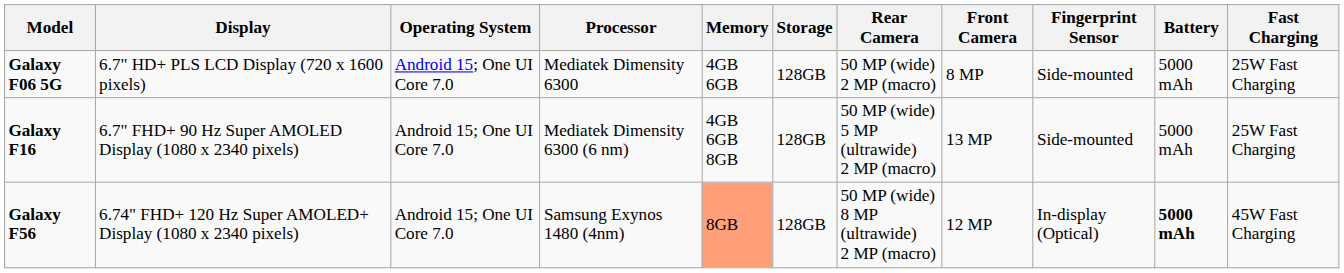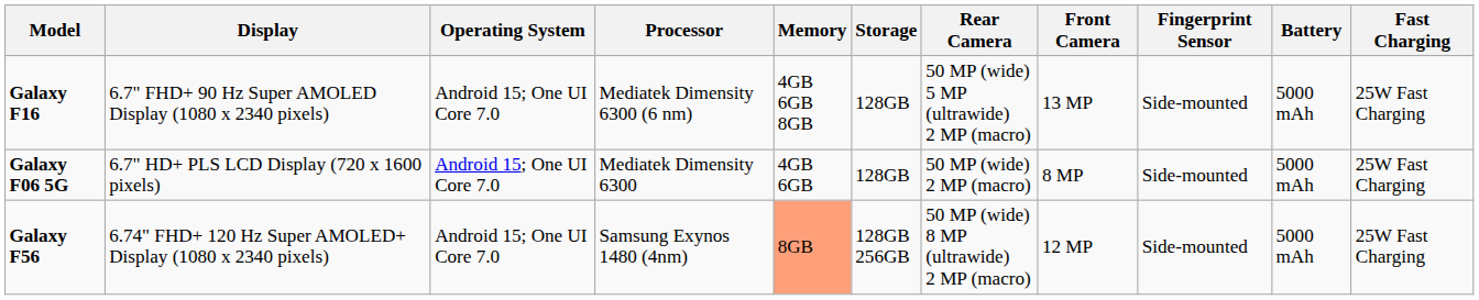rows swapped: Galaxy F06 5G <-> Galaxy F16
Galaxy F56 | Storage: 128GB -> 128GB 256GB
Galaxy F56 | Fingerprint Sensor: In-display (Optical) -> Side-mounted
Galaxy F56 | Battery: bold -> normal
Galaxy F56 | Fast Charging: 45W Fast Charging -> 25W Fast Charging
